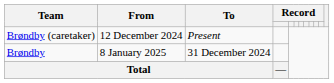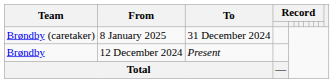Brøndby (caretaker) | From: 12 December 2024 -> 8 January 2025
Brøndby (caretaker) | To: Present -> 31 December 2024
Brøndby | From: 8 January 2025 -> 12 December 2024
Brøndby | To: 31 December 2024 -> Present
